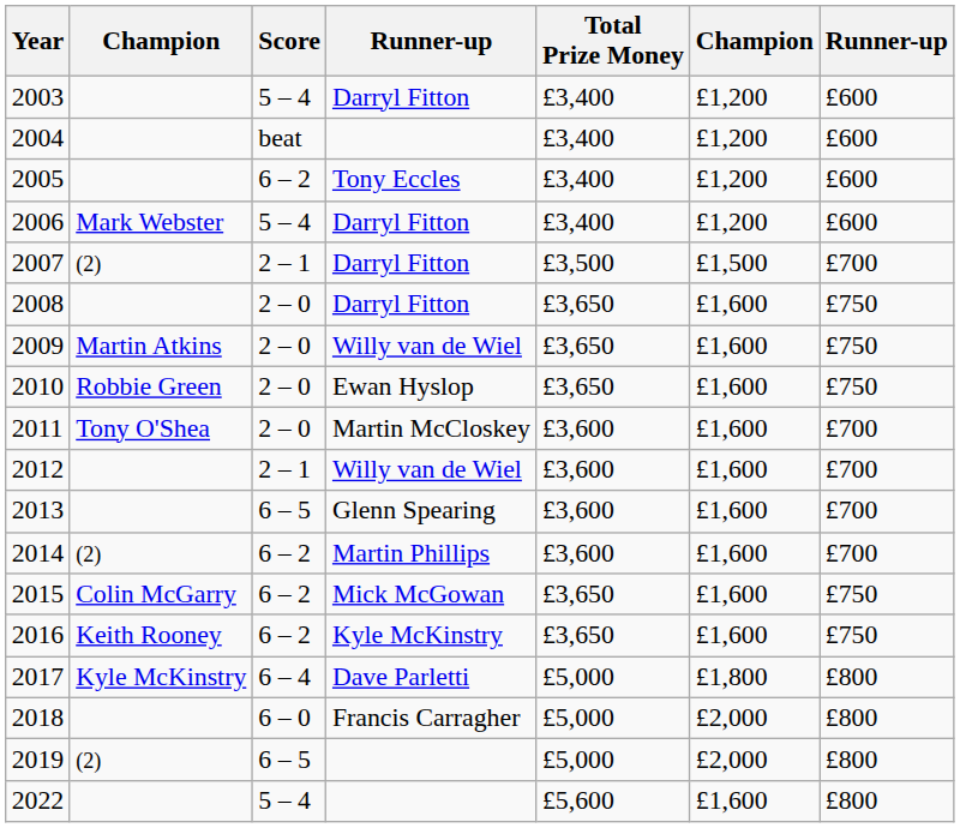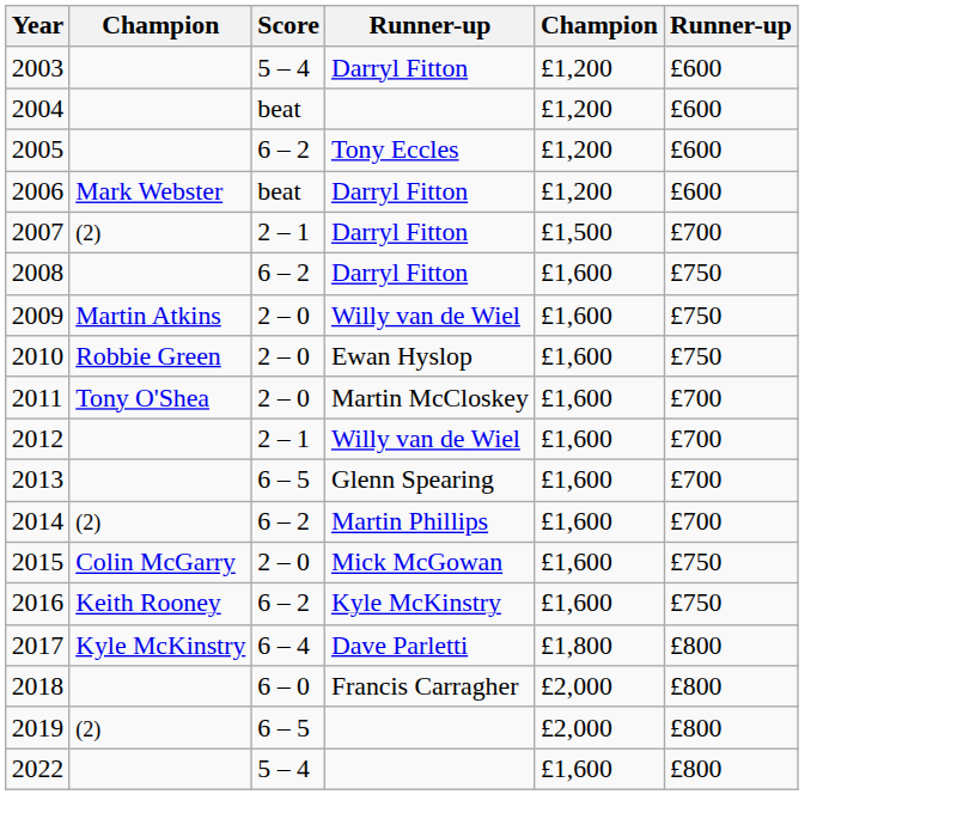- column: Total Prize Money | £3,400 | £3,400 | £3,400 | £3,400 | £3,500 | £3,650 | £3,650 | £3,650 | £3,600 | £3,600 | £3,600 | £3,600 | £3,650 | £3,650 | £5,000 | £5,000 | £5,000 | £5,600
2006 | Score: 5 – 4 -> beat
2008 | Score: 2 – 0 -> 6 – 2
2015 | Score: 6 – 2 -> 2 – 0
